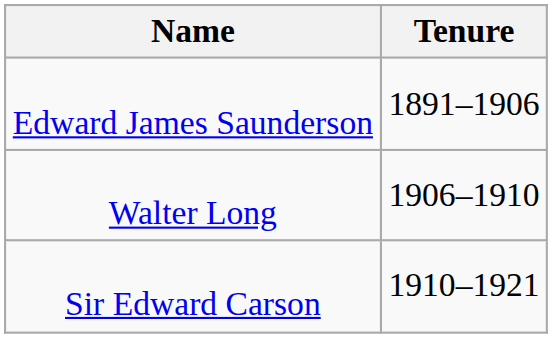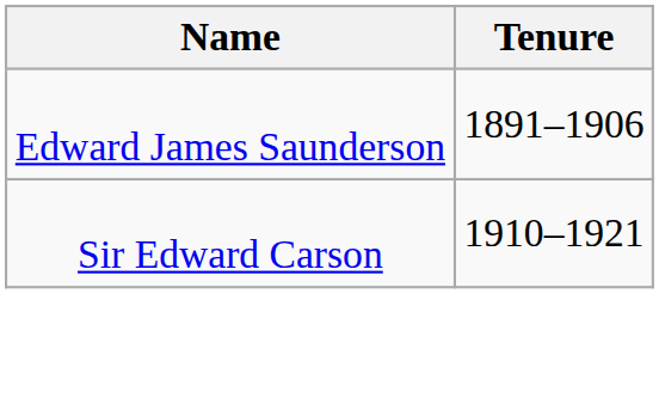- row: Walter Long | 1906–1910
